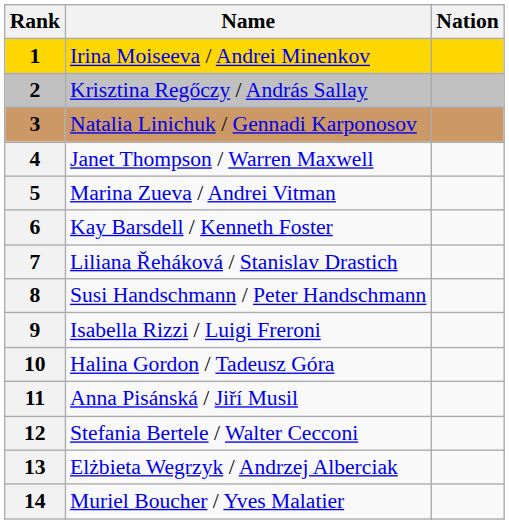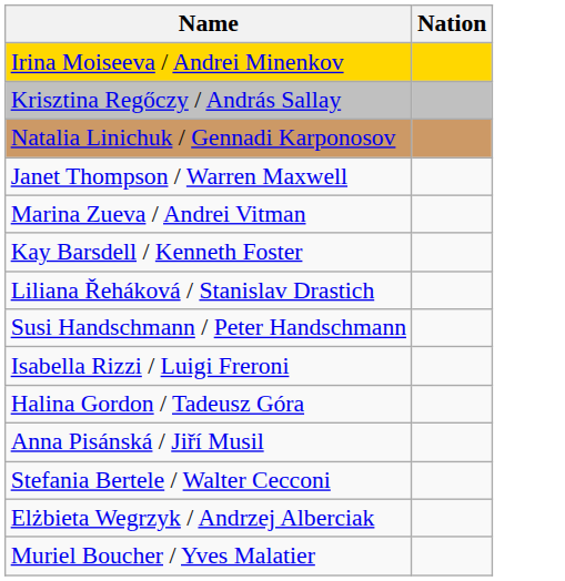- column: Rank | 1 | 2 | 3 | 4 | 5 | 6 | 7 | 8 | 9 | 10 | 11 | 12 | 13 | 14
